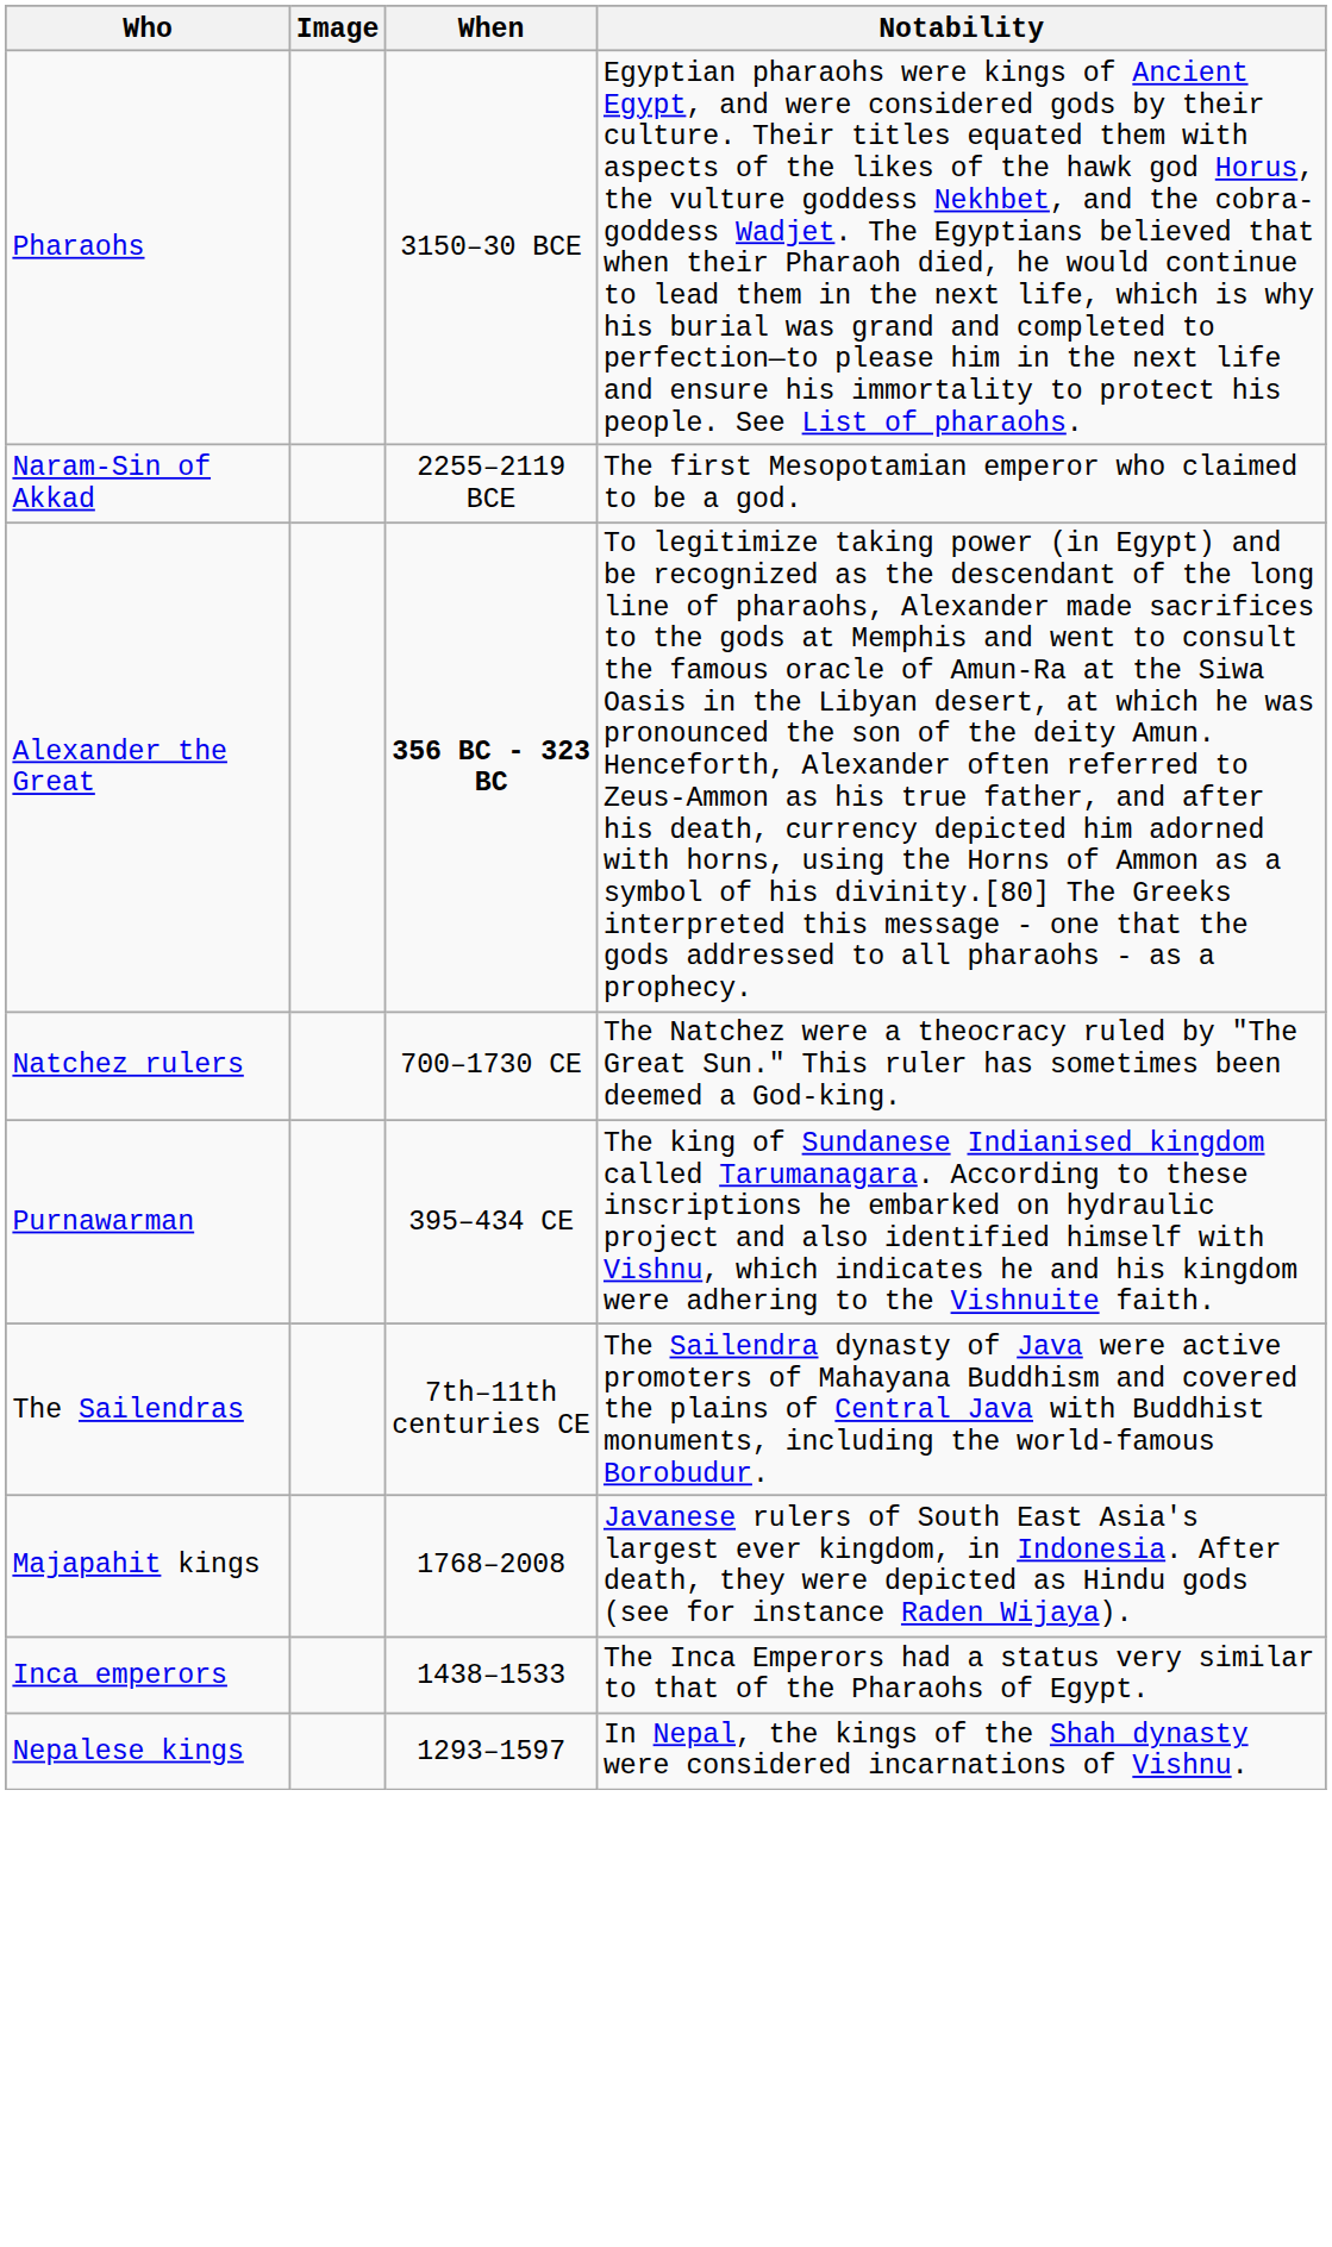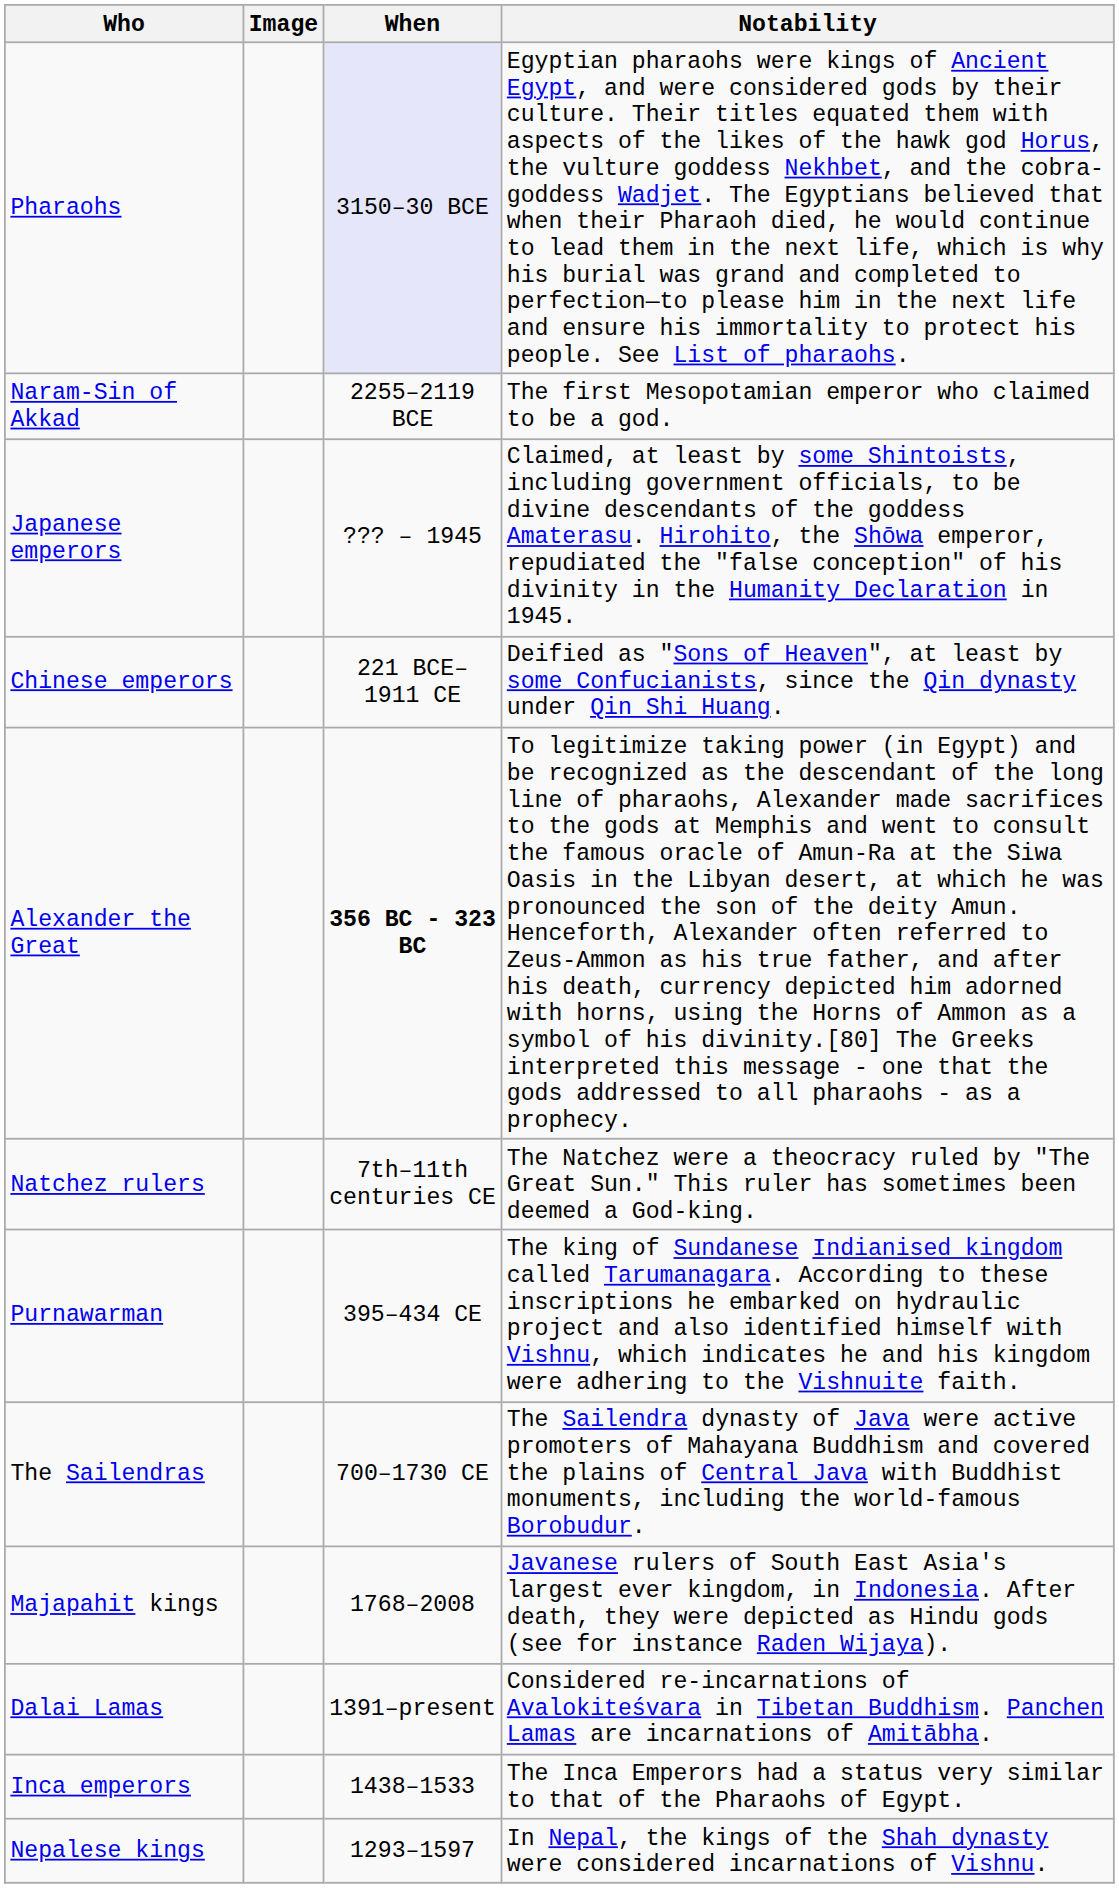Pharaohs | When: no background -> lavender background
+ row: Japanese emperors | ??? – 1945 | Claimed, at least by some Shintoists, including government officials, to be divine descendants of the goddess Amaterasu. Hirohito, the Shōwa emperor, repudiated the "false conception" of his divinity in the Humanity Declaration in 1945.
+ row: Chinese emperors | 221 BCE–1911 CE | Deified as "Sons of Heaven", at least by some Confucianists, since the Qin dynasty under Qin Shi Huang.
Natchez rulers | When: 700–1730 CE -> 7th–11th centuries CE
The Sailendras | When: 7th–11th centuries CE -> 700–1730 CE
+ row: Dalai Lamas | 1391–present | Considered re-incarnations of Avalokiteśvara in Tibetan Buddhism. Panchen Lamas are incarnations of Amitābha.
